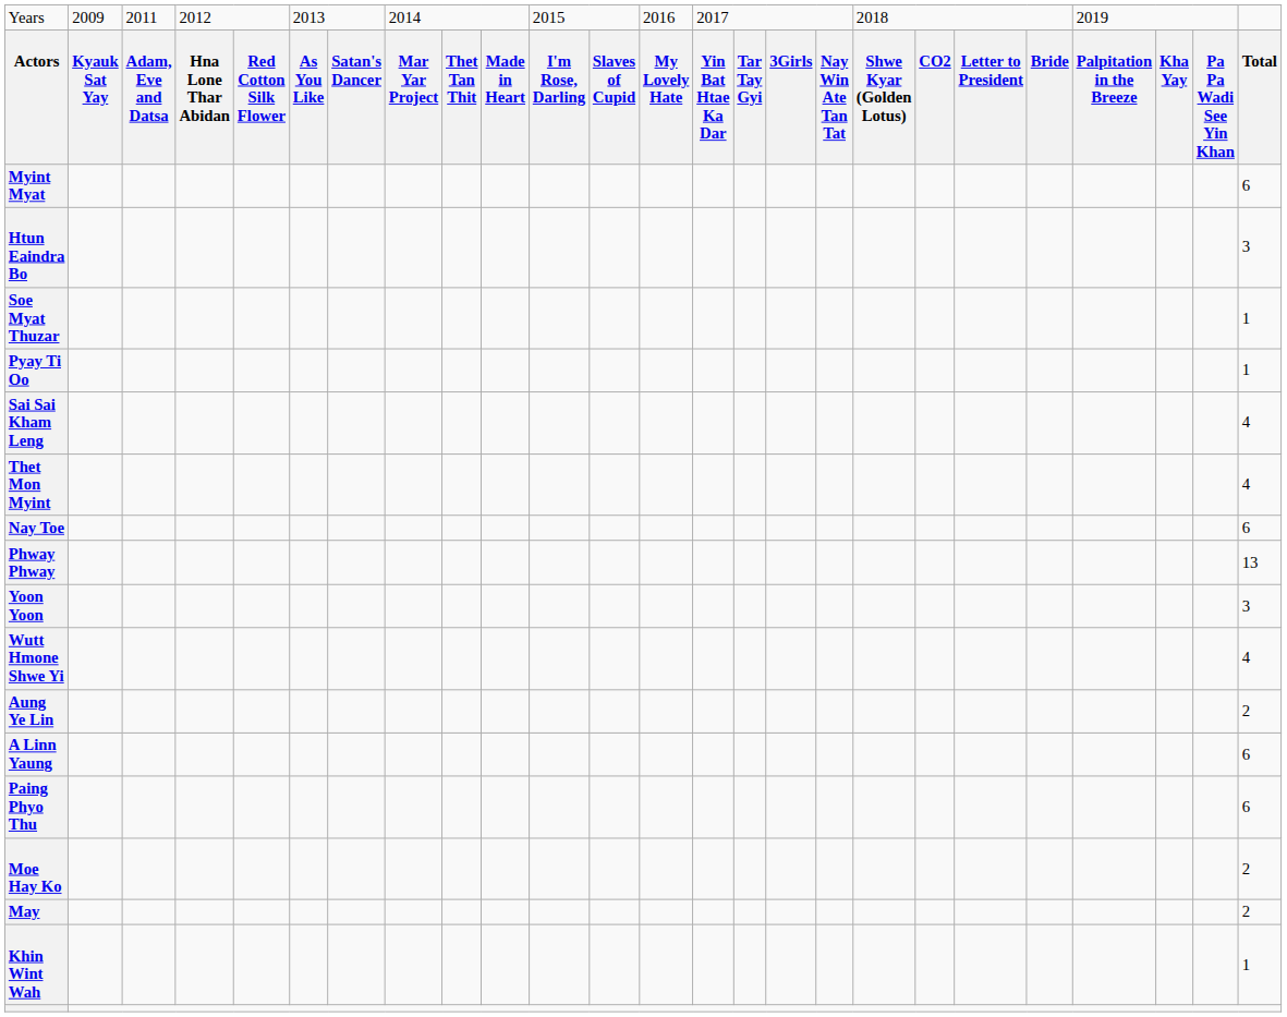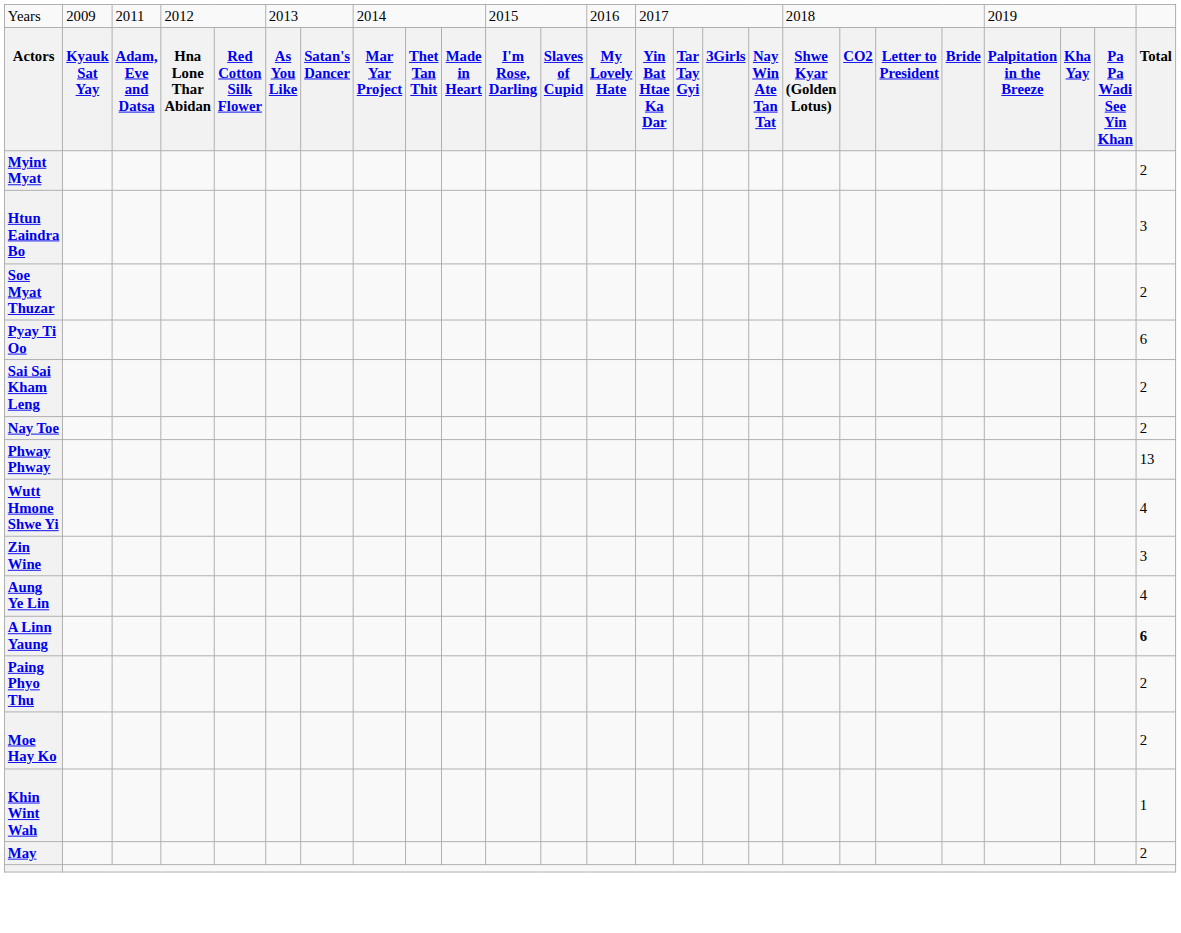Myint Myat | column 25: 6 -> 2
Soe Myat Thuzar | column 25: 1 -> 2
Pyay Ti Oo | column 25: 1 -> 6
Sai Sai Kham Leng | column 25: 4 -> 2
- row: Thet Mon Myint | 4
Nay Toe | column 25: 6 -> 2
- row: Yoon Yoon | 3
+ row: Zin Wine | 3
Aung Ye Lin | column 25: 2 -> 4
A Linn Yaung | column 25: normal -> bold
Paing Phyo Thu | column 25: 6 -> 2
rows swapped: May <-> Khin Wint Wah
